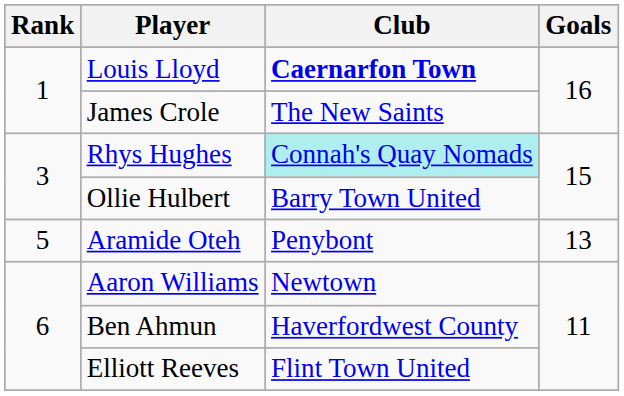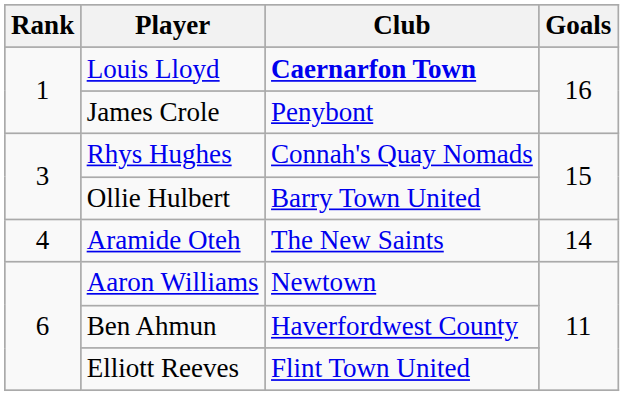James Crole | Club: The New Saints -> Penybont
Rhys Hughes | Club: paleturquoise background -> no background
Aramide Oteh | Rank: 5 -> 4
Aramide Oteh | Club: Penybont -> The New Saints
Aramide Oteh | Goals: 13 -> 14
